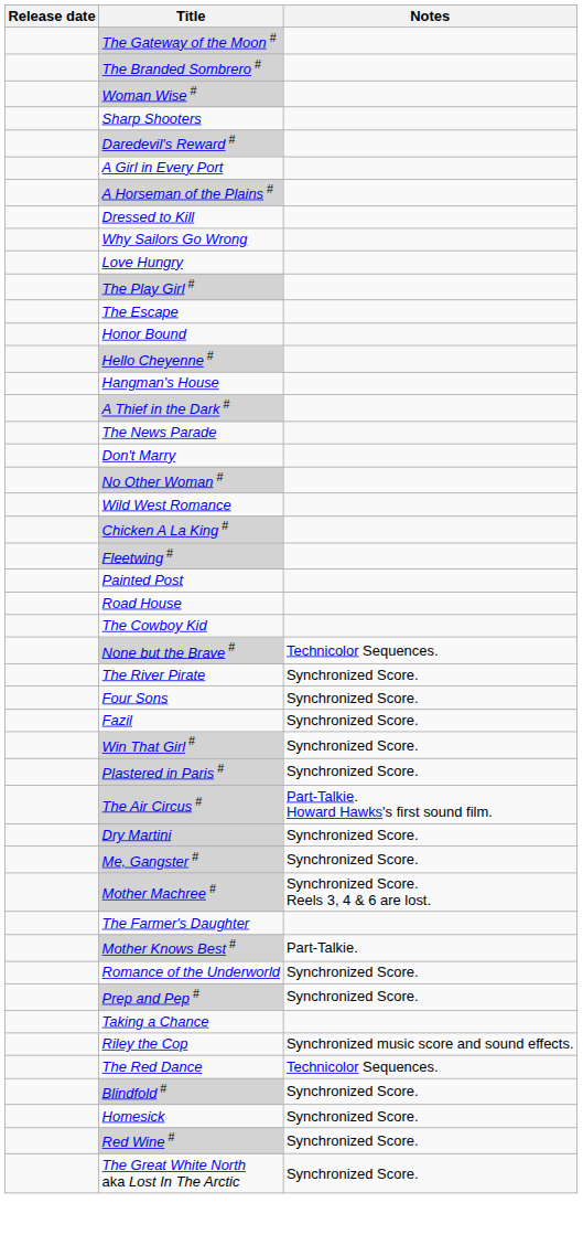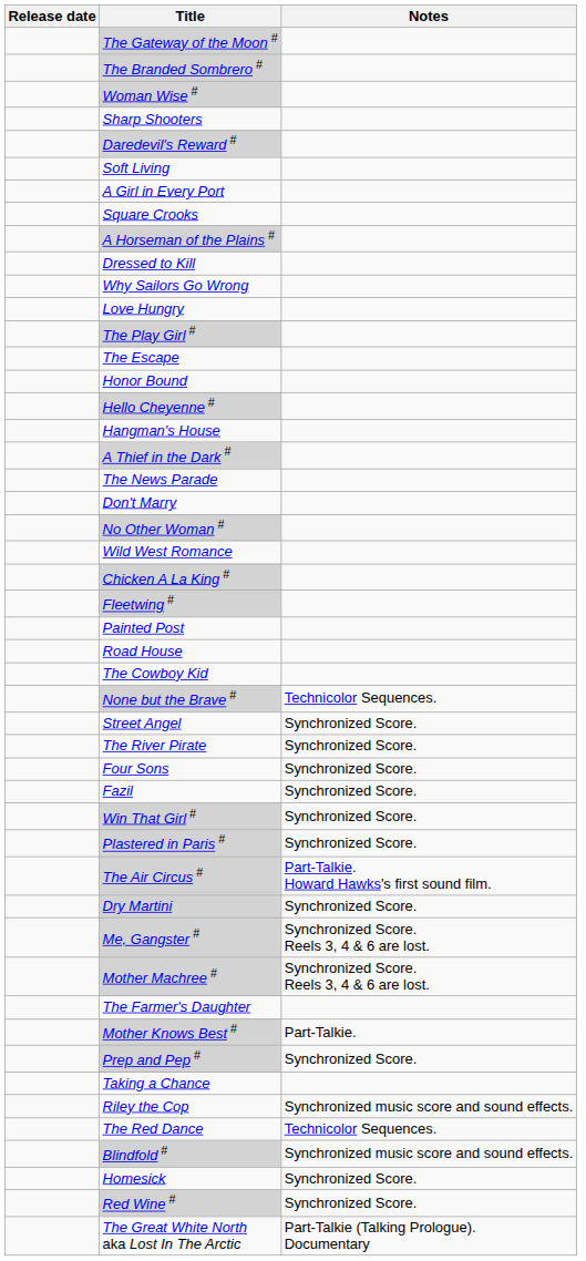+ row: Soft Living
+ row: Square Crooks
+ row: Street Angel | Synchronized Score.
Me, Gangster # | Notes: Synchronized Score. -> Synchronized Score. Reels 3, 4 & 6 are lost.
- row: Romance of the Underworld | Synchronized Score.
Blindfold # | Notes: Synchronized Score. -> Synchronized music score and sound effects.
The Great White North aka Lost In The Arctic | Notes: Synchronized Score. -> Part-Talkie (Talking Prologue). Documentary
